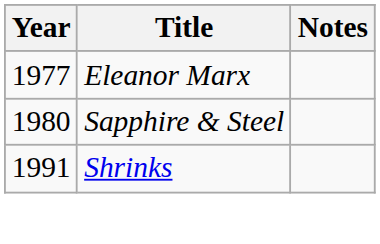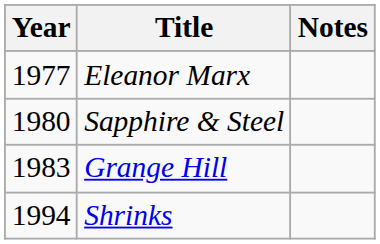+ row: 1983 | Grange Hill
Shrinks | Year: 1991 -> 1994
